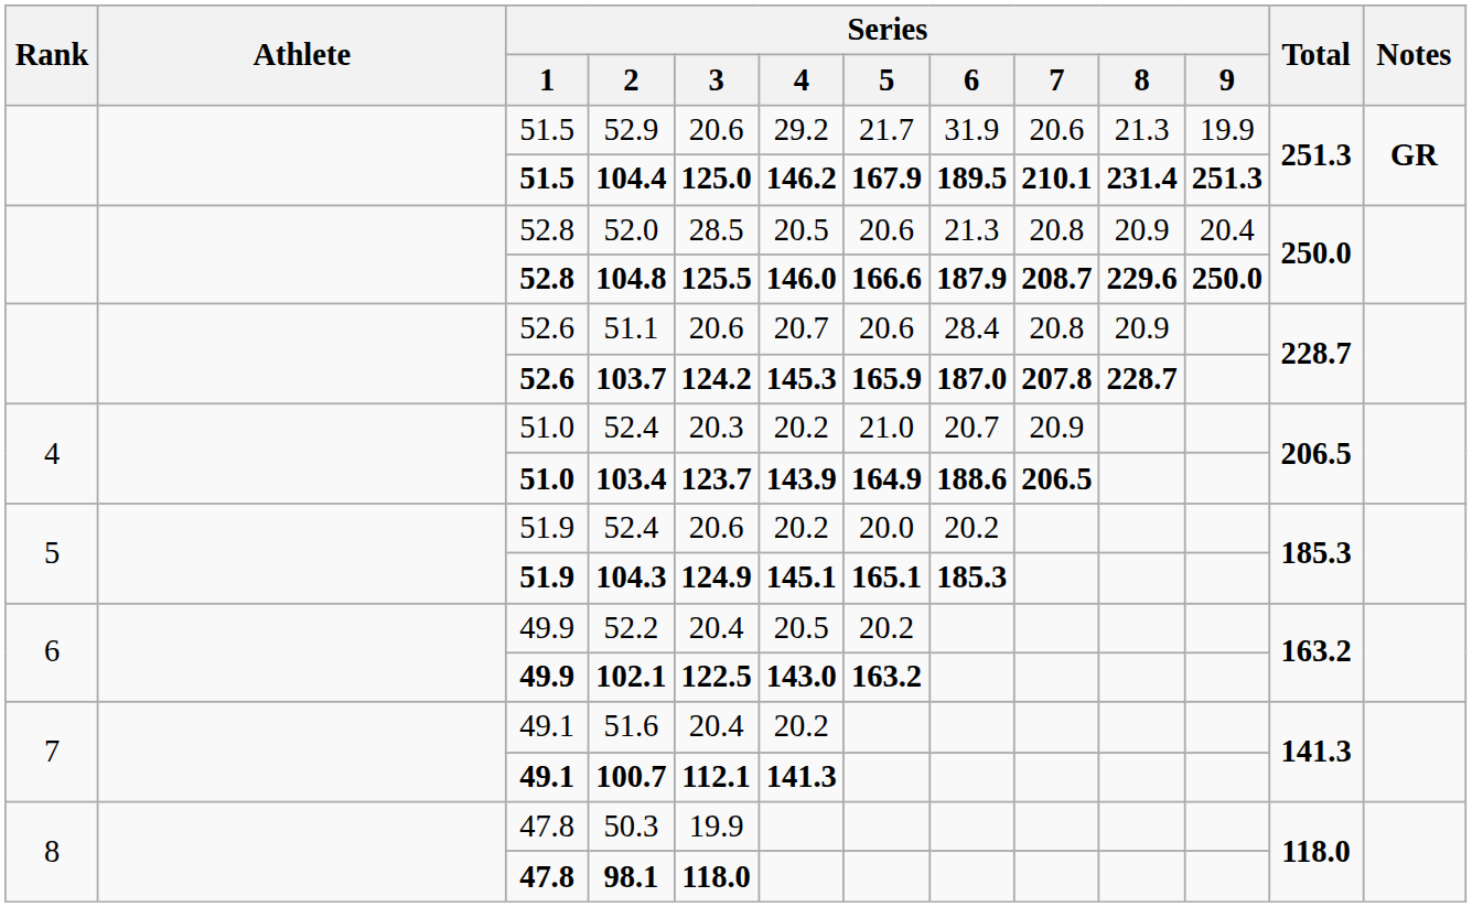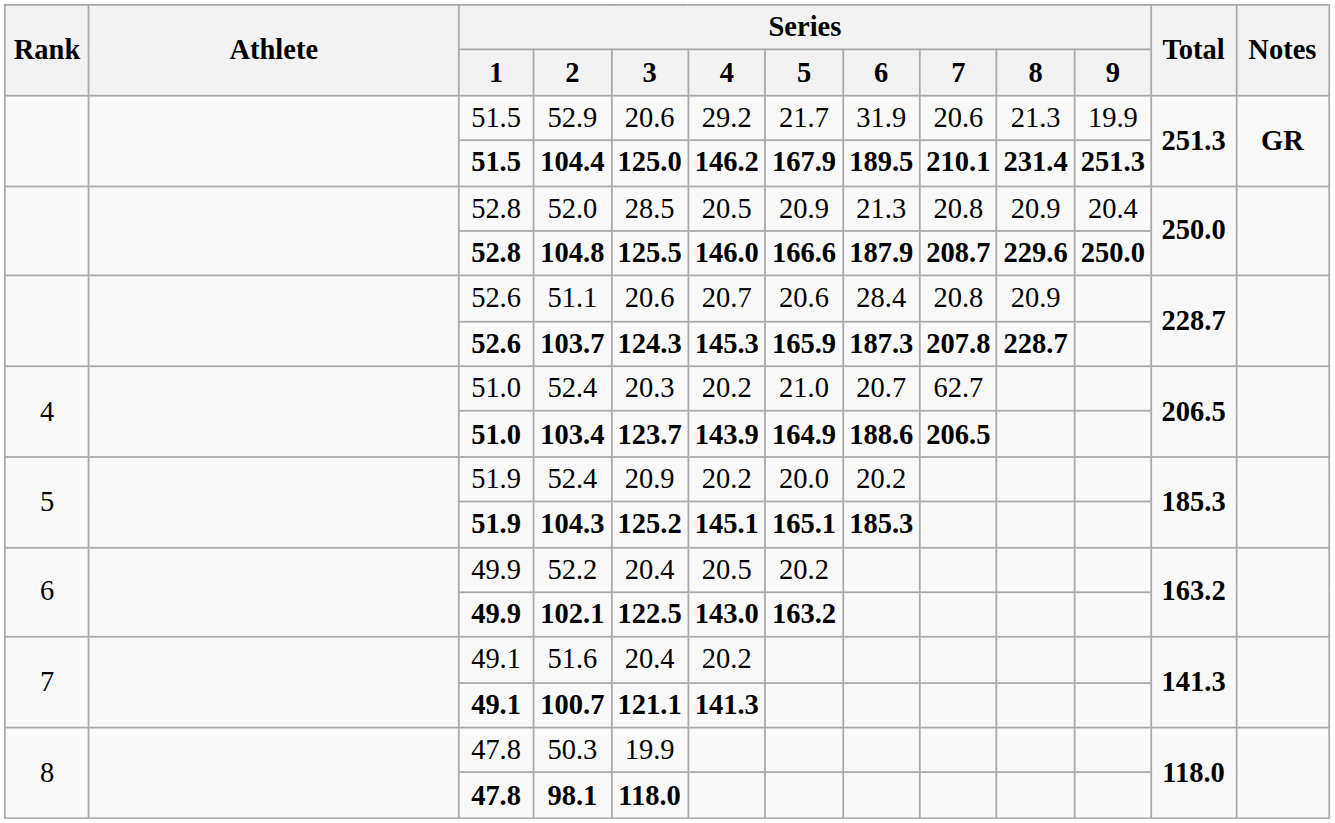52.0 | Series / 5: 20.6 -> 20.9
103.7 | Series / 3: 124.2 -> 124.3
103.7 | Series / 6: 187.0 -> 187.3
51.0 / 52.4 | Series / 7: 20.9 -> 62.7
51.9 / 52.4 | Series / 3: 20.6 -> 20.9
104.3 | Series / 3: 124.9 -> 125.2
100.7 | Series / 3: 112.1 -> 121.1
